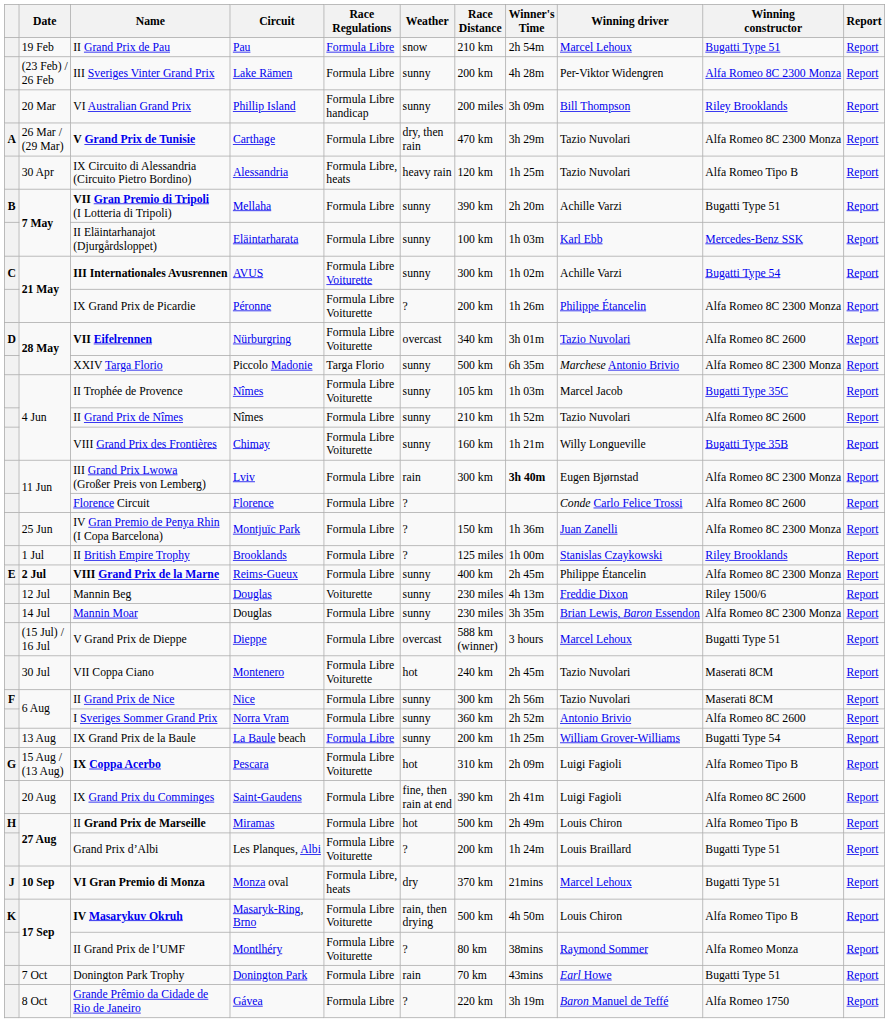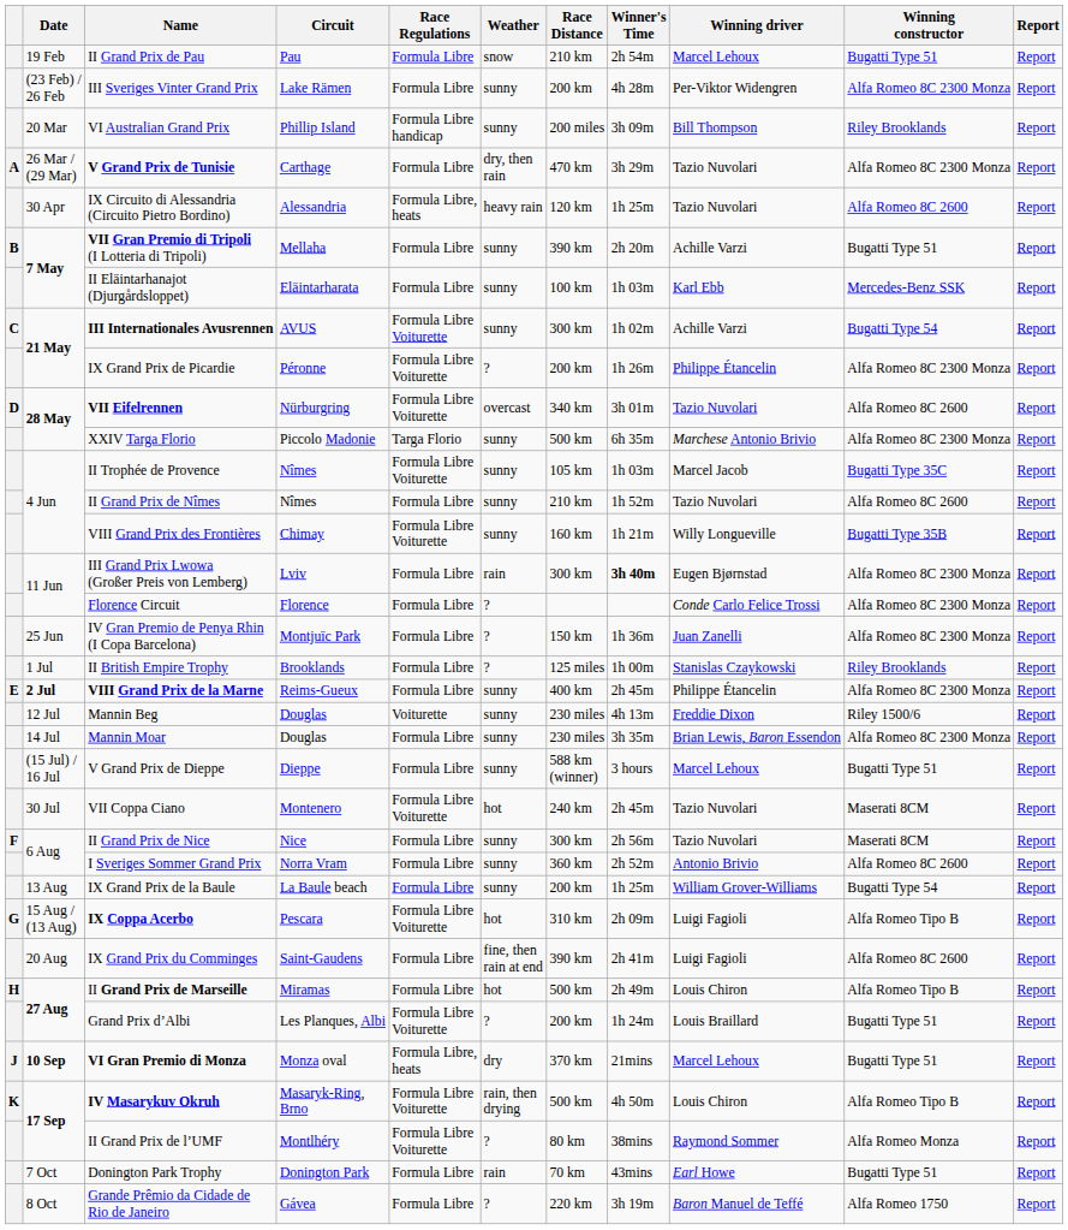IX Circuito di Alessandria (Circuito Pietro Bordino) | Winning constructor: Alfa Romeo Tipo B -> Alfa Romeo 8C 2600
Florence Circuit | Winning constructor: Alfa Romeo 8C 2600 -> Alfa Romeo 8C 2300 Monza
V Grand Prix de Dieppe | Weather: overcast -> sunny
